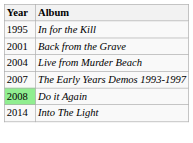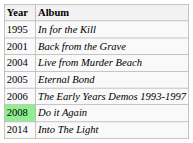+ row: 2005 | Eternal Bond
The Early Years Demos 1993-1997 | Year: 2007 -> 2006
